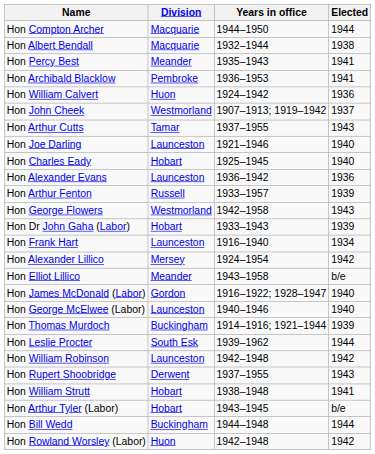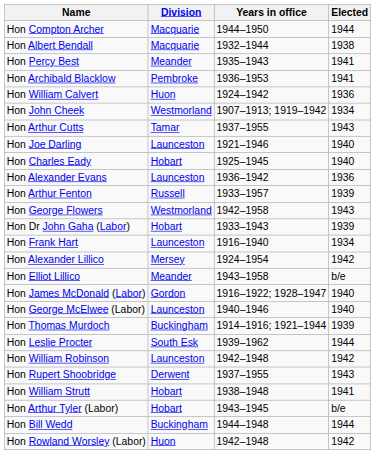Hon John Cheek | Elected: 1937 -> 1934
